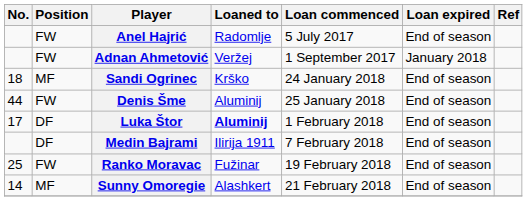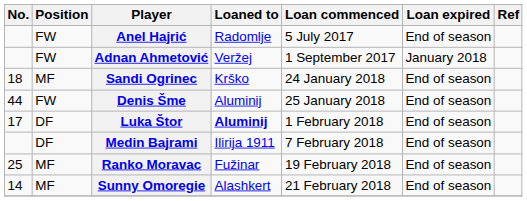Ranko Moravac | Position: FW -> MF
